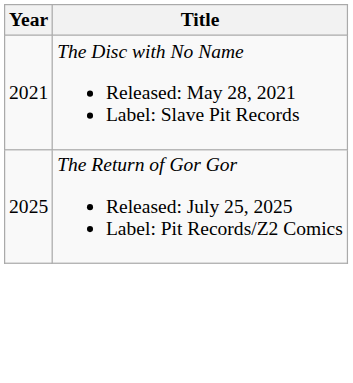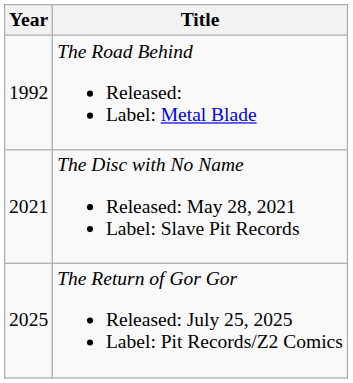+ row: 1992 | The Road Behind Released: Label: Metal Blade
